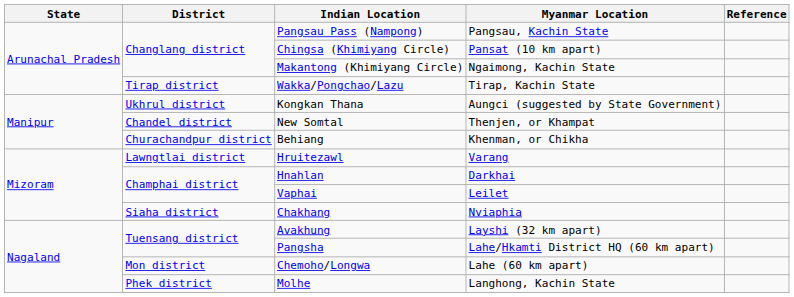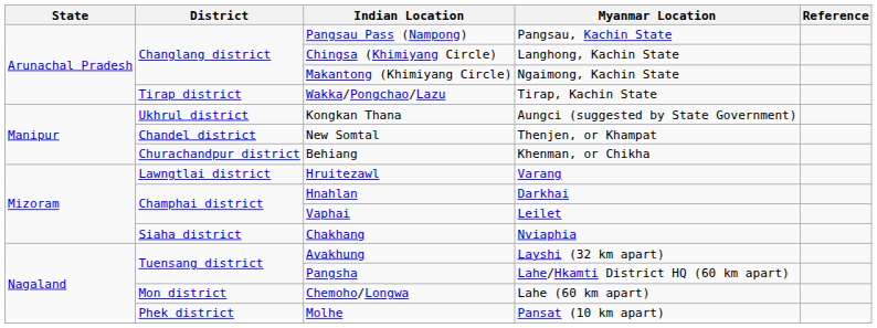Chingsa (Khimiyang Circle) | Myanmar Location: Pansat (10 km apart) -> Langhong, Kachin State
Molhe | Myanmar Location: Langhong, Kachin State -> Pansat (10 km apart)
